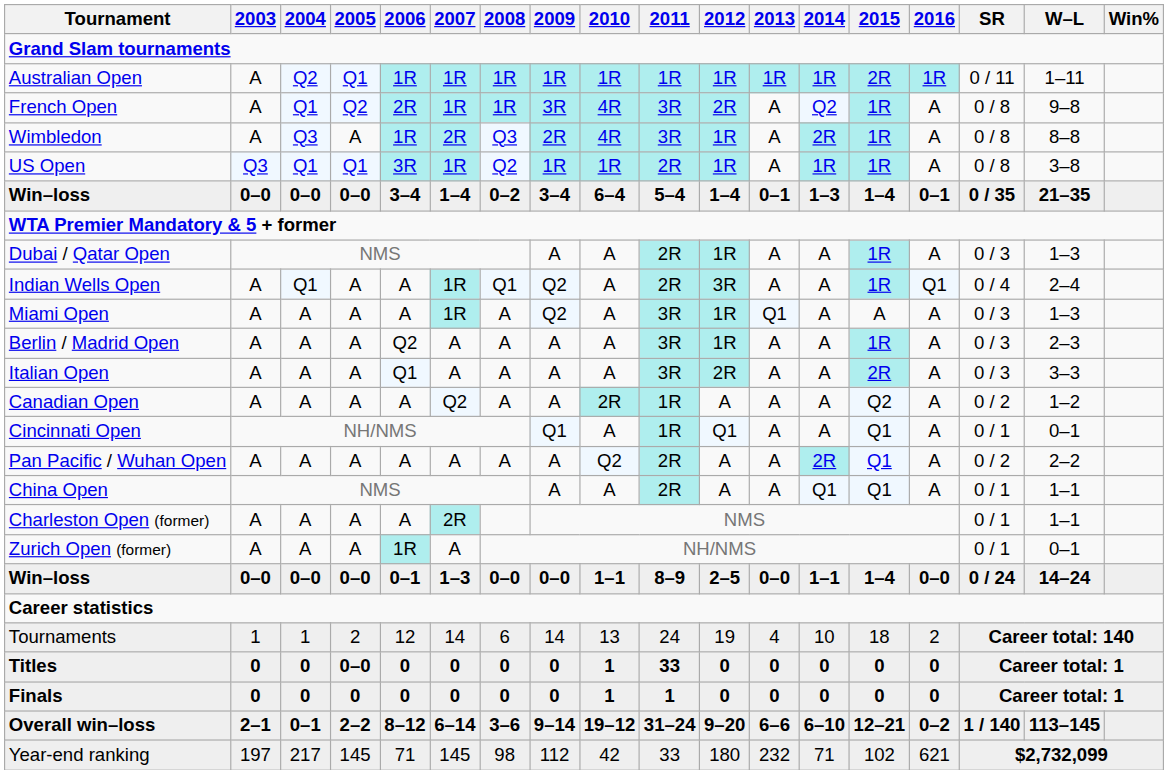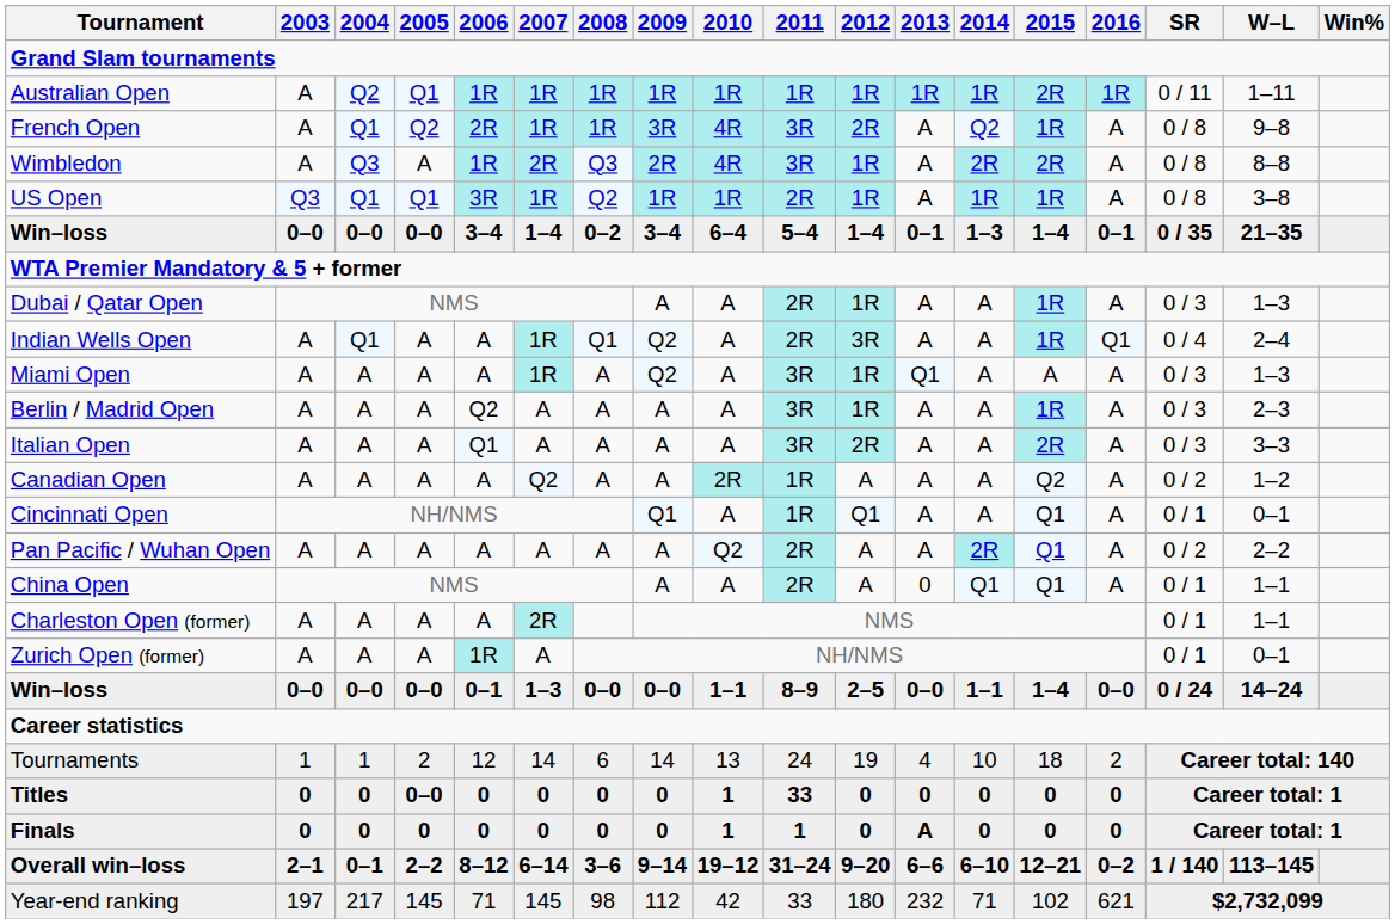Wimbledon | 2015: 1R -> 2R
China Open | 2013: A -> 0
Finals | 2013: 0 -> A
